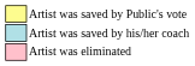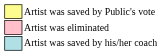rows swapped: Artist was saved by his/her coach <-> Artist was eliminated
